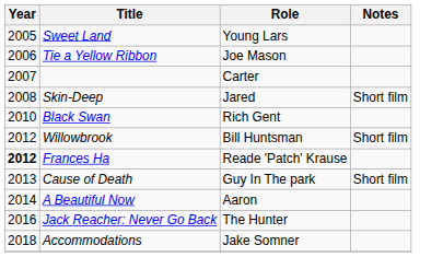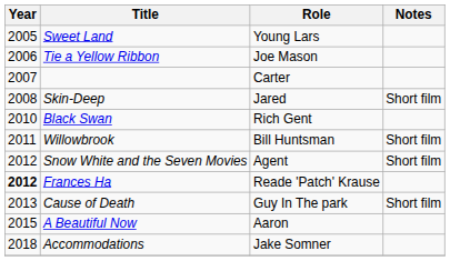Willowbrook | Year: 2012 -> 2011
+ row: 2012 | Snow White and the Seven Movies | Agent | Short film
A Beautiful Now | Year: 2014 -> 2015
- row: 2016 | Jack Reacher: Never Go Back | The Hunter
